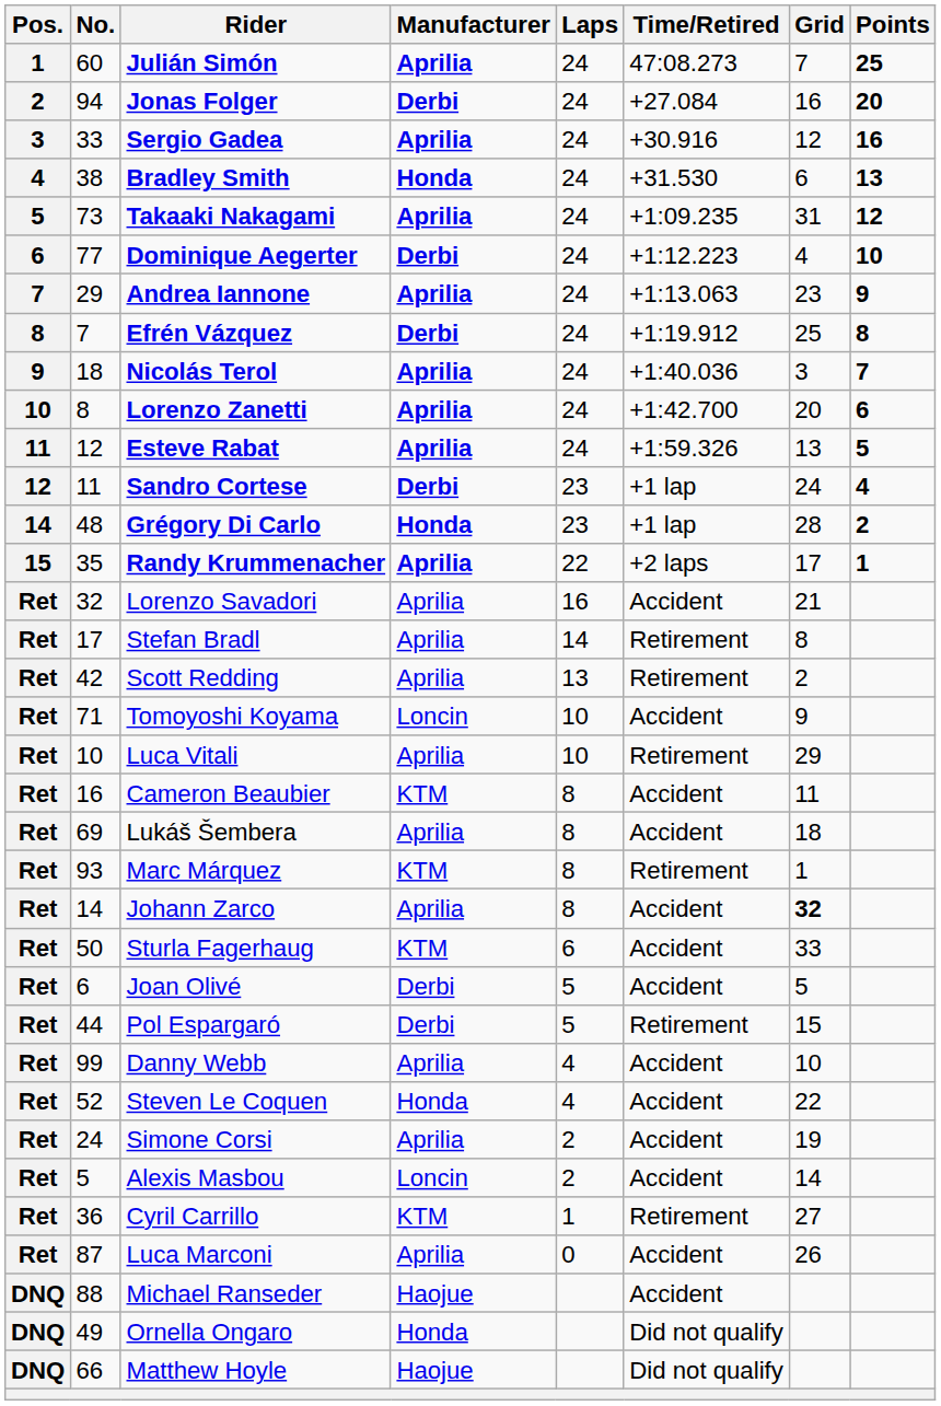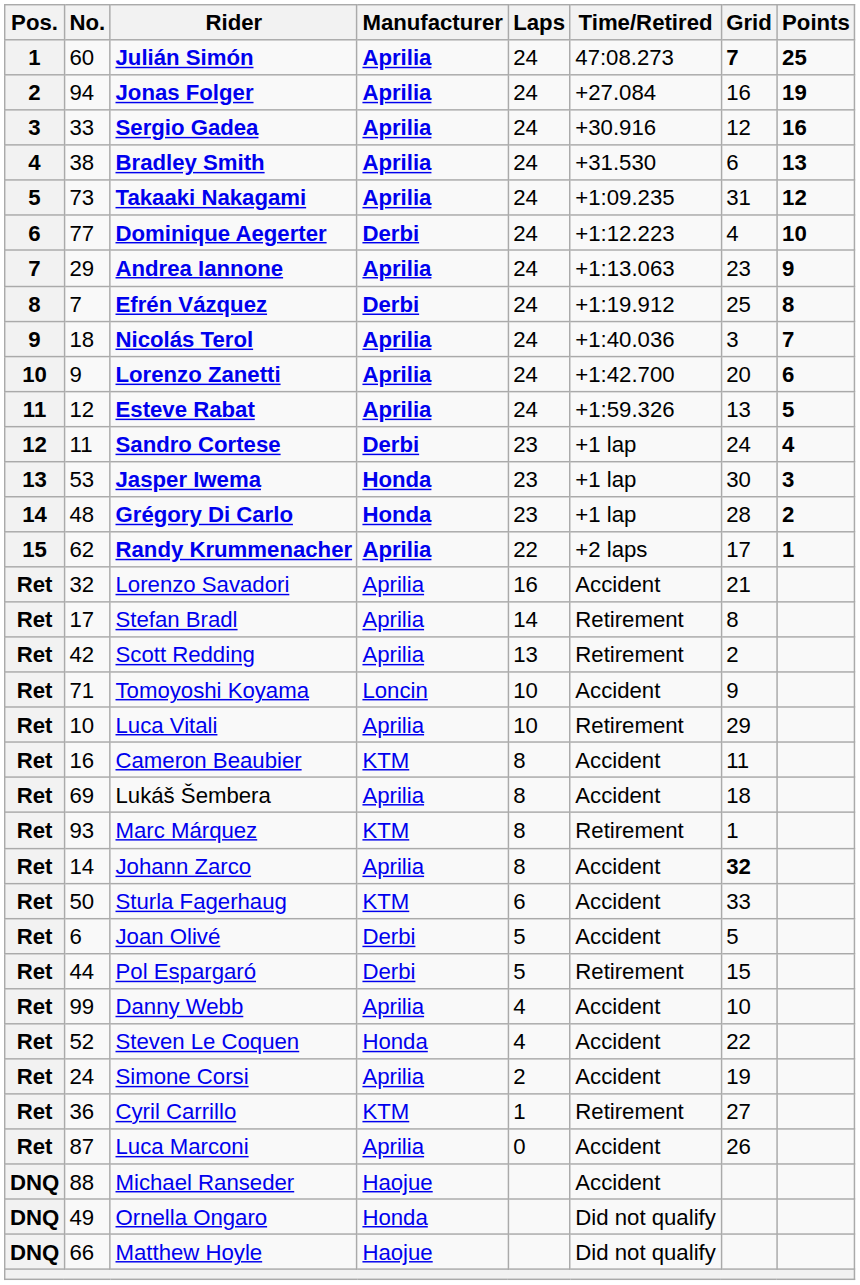Julián Simón | Grid: normal -> bold
Jonas Folger | Manufacturer: Derbi -> Aprilia
Jonas Folger | Points: 20 -> 19
Bradley Smith | Manufacturer: Honda -> Aprilia
Lorenzo Zanetti | No.: 8 -> 9
+ row: 13 | 53 | Jasper Iwema | Honda | 23 | +1 lap | 30 | 3
Randy Krummenacher | No.: 35 -> 62
- row: Ret | 5 | Alexis Masbou | Loncin | 2 | Accident | 14
